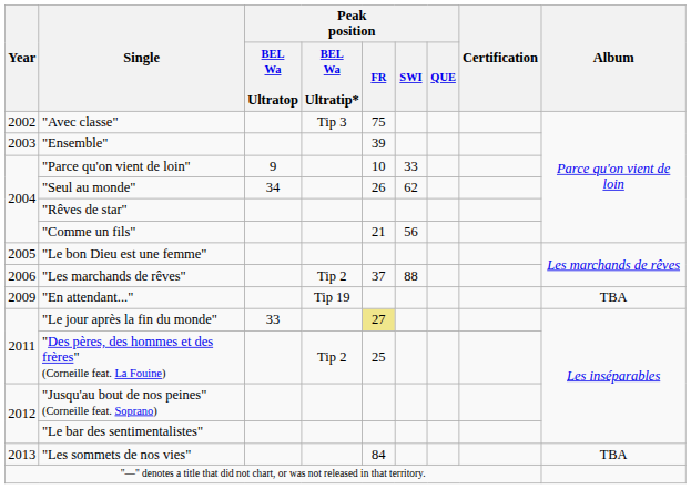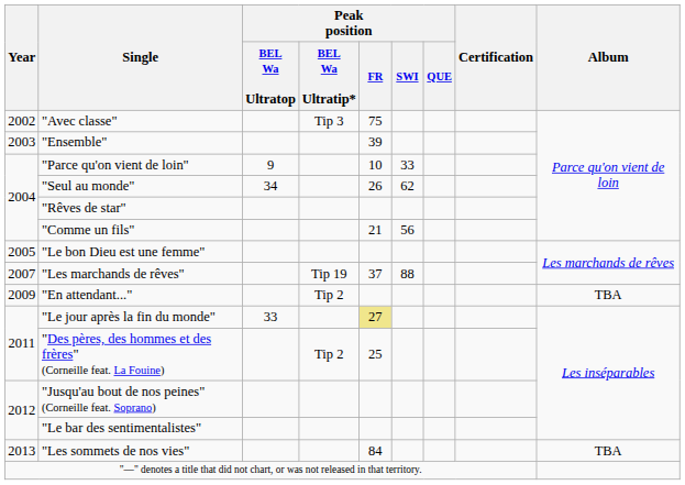"Les marchands de rêves" | Year: 2006 -> 2007
"Les marchands de rêves" | Peak position / BEL Wa Ultratip*: Tip 2 -> Tip 19
"En attendant..." | Peak position / BEL Wa Ultratip*: Tip 19 -> Tip 2
